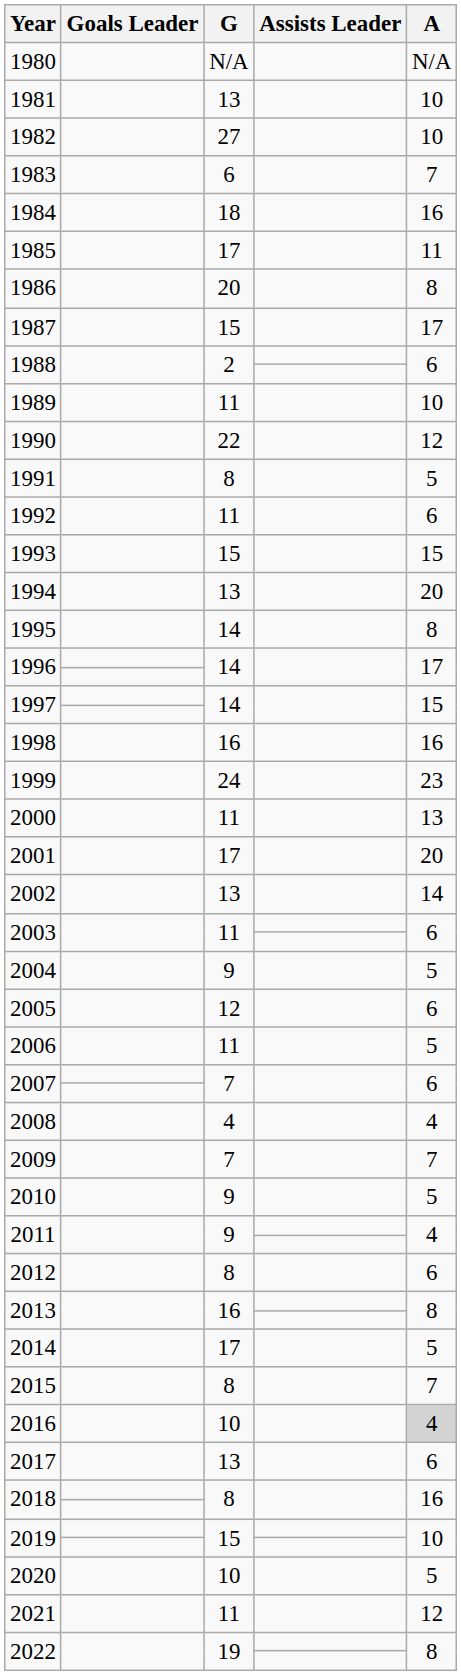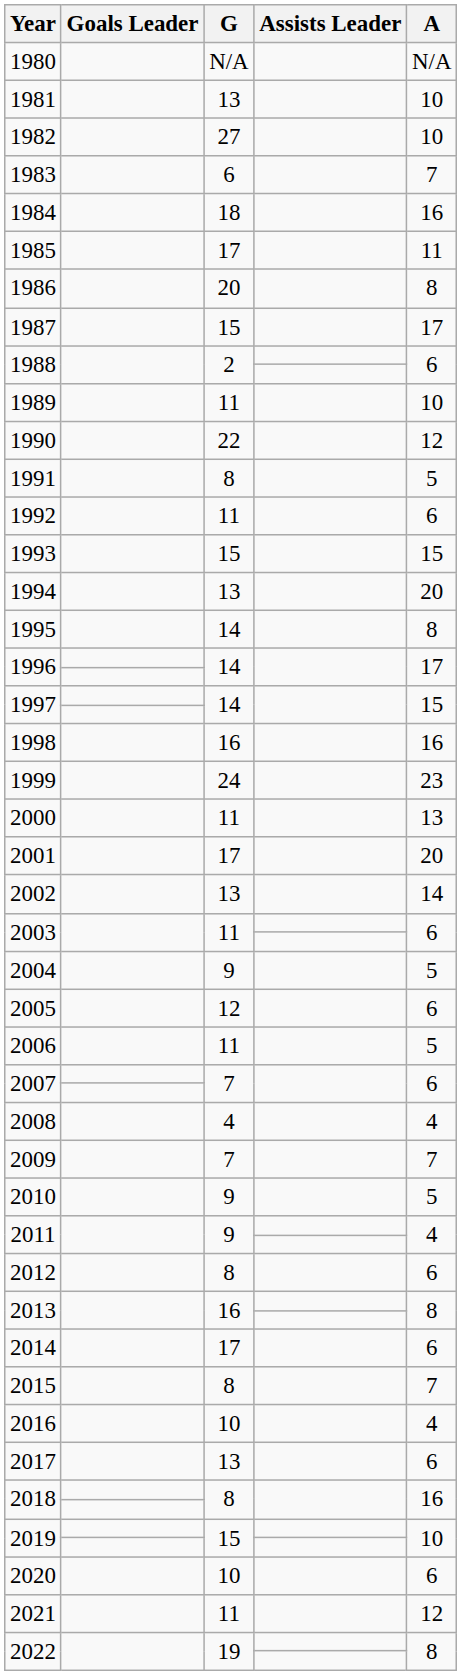2014 | A: 5 -> 6
2016 | A: lightgrey background -> no background
2020 | A: 5 -> 6
